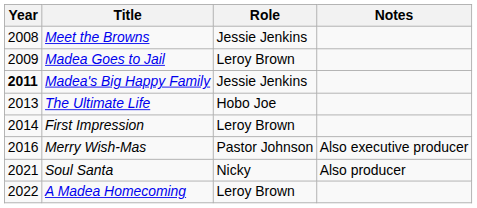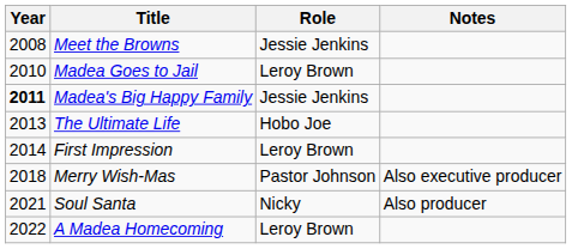Madea Goes to Jail | Year: 2009 -> 2010
Merry Wish-Mas | Year: 2016 -> 2018
